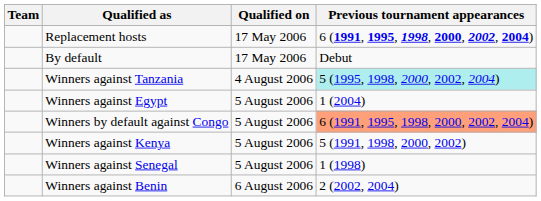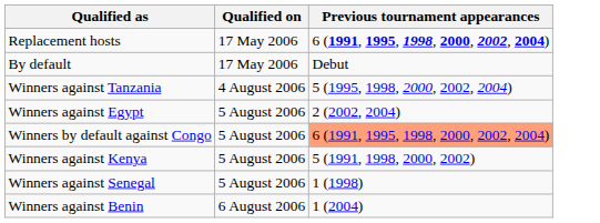- column: Team
Winners against Tanzania | Previous tournament appearances: paleturquoise background -> no background
Winners against Egypt | Previous tournament appearances: 1 (2004) -> 2 (2002, 2004)
Winners against Benin | Previous tournament appearances: 2 (2002, 2004) -> 1 (2004)
